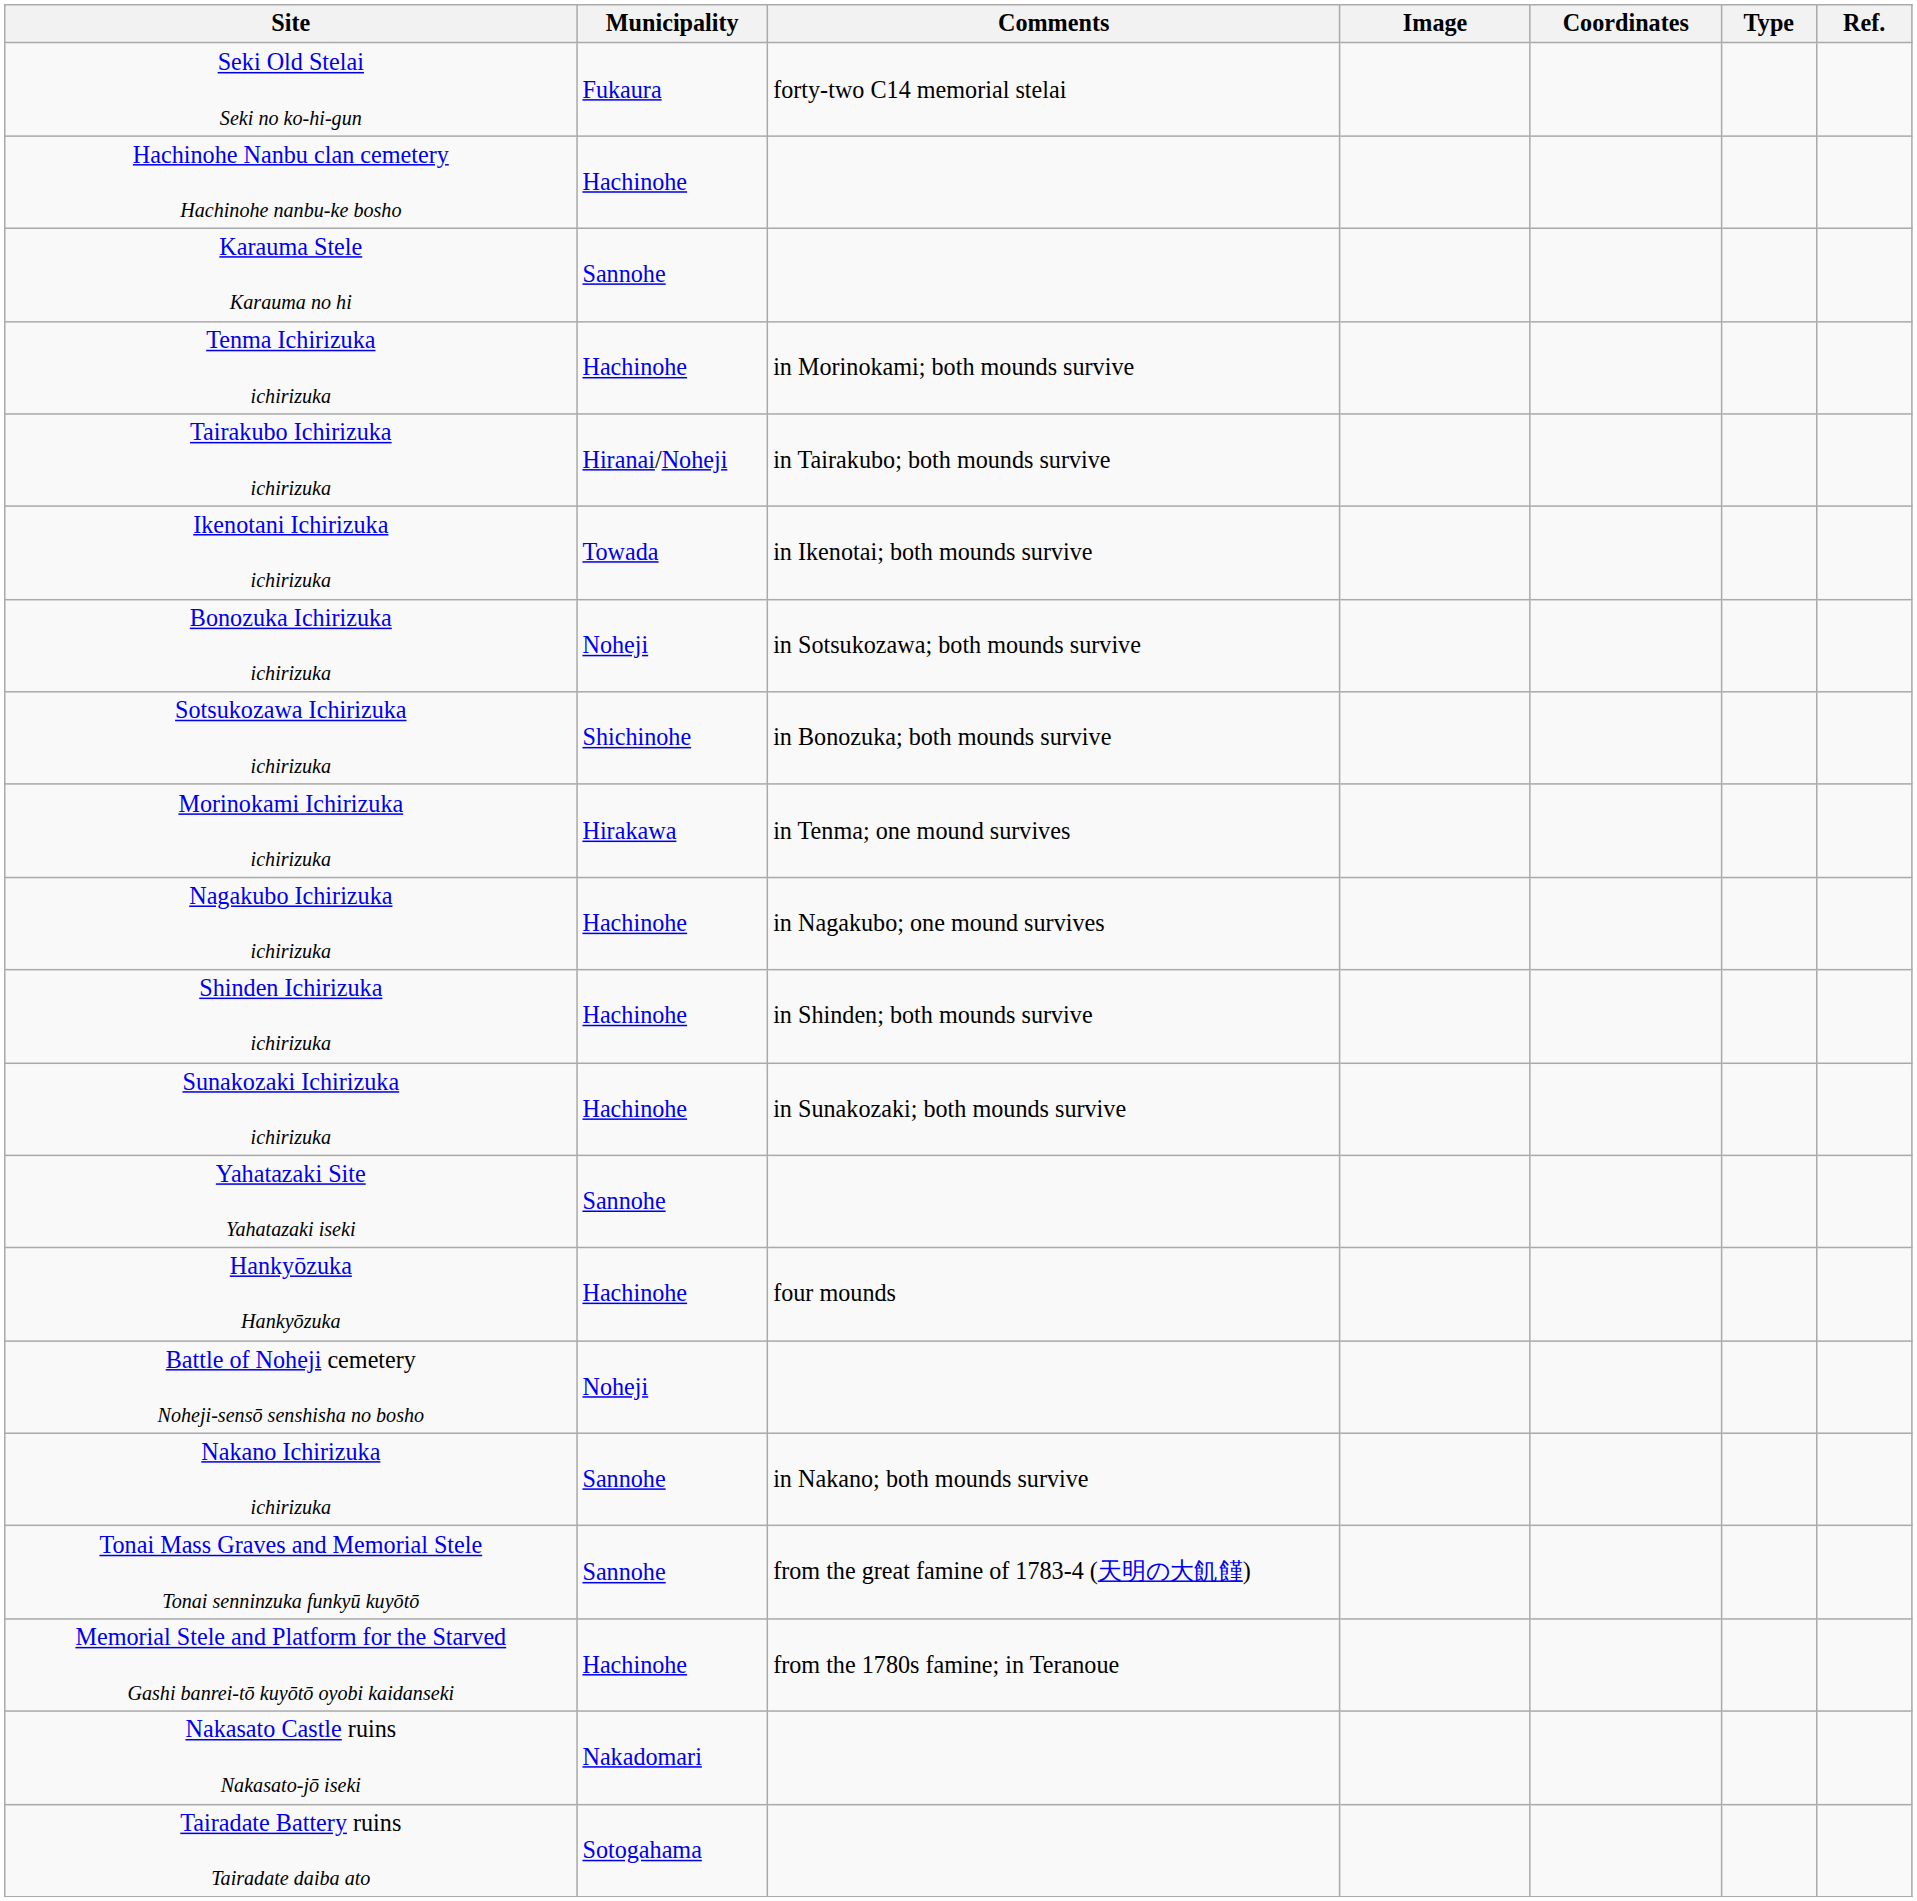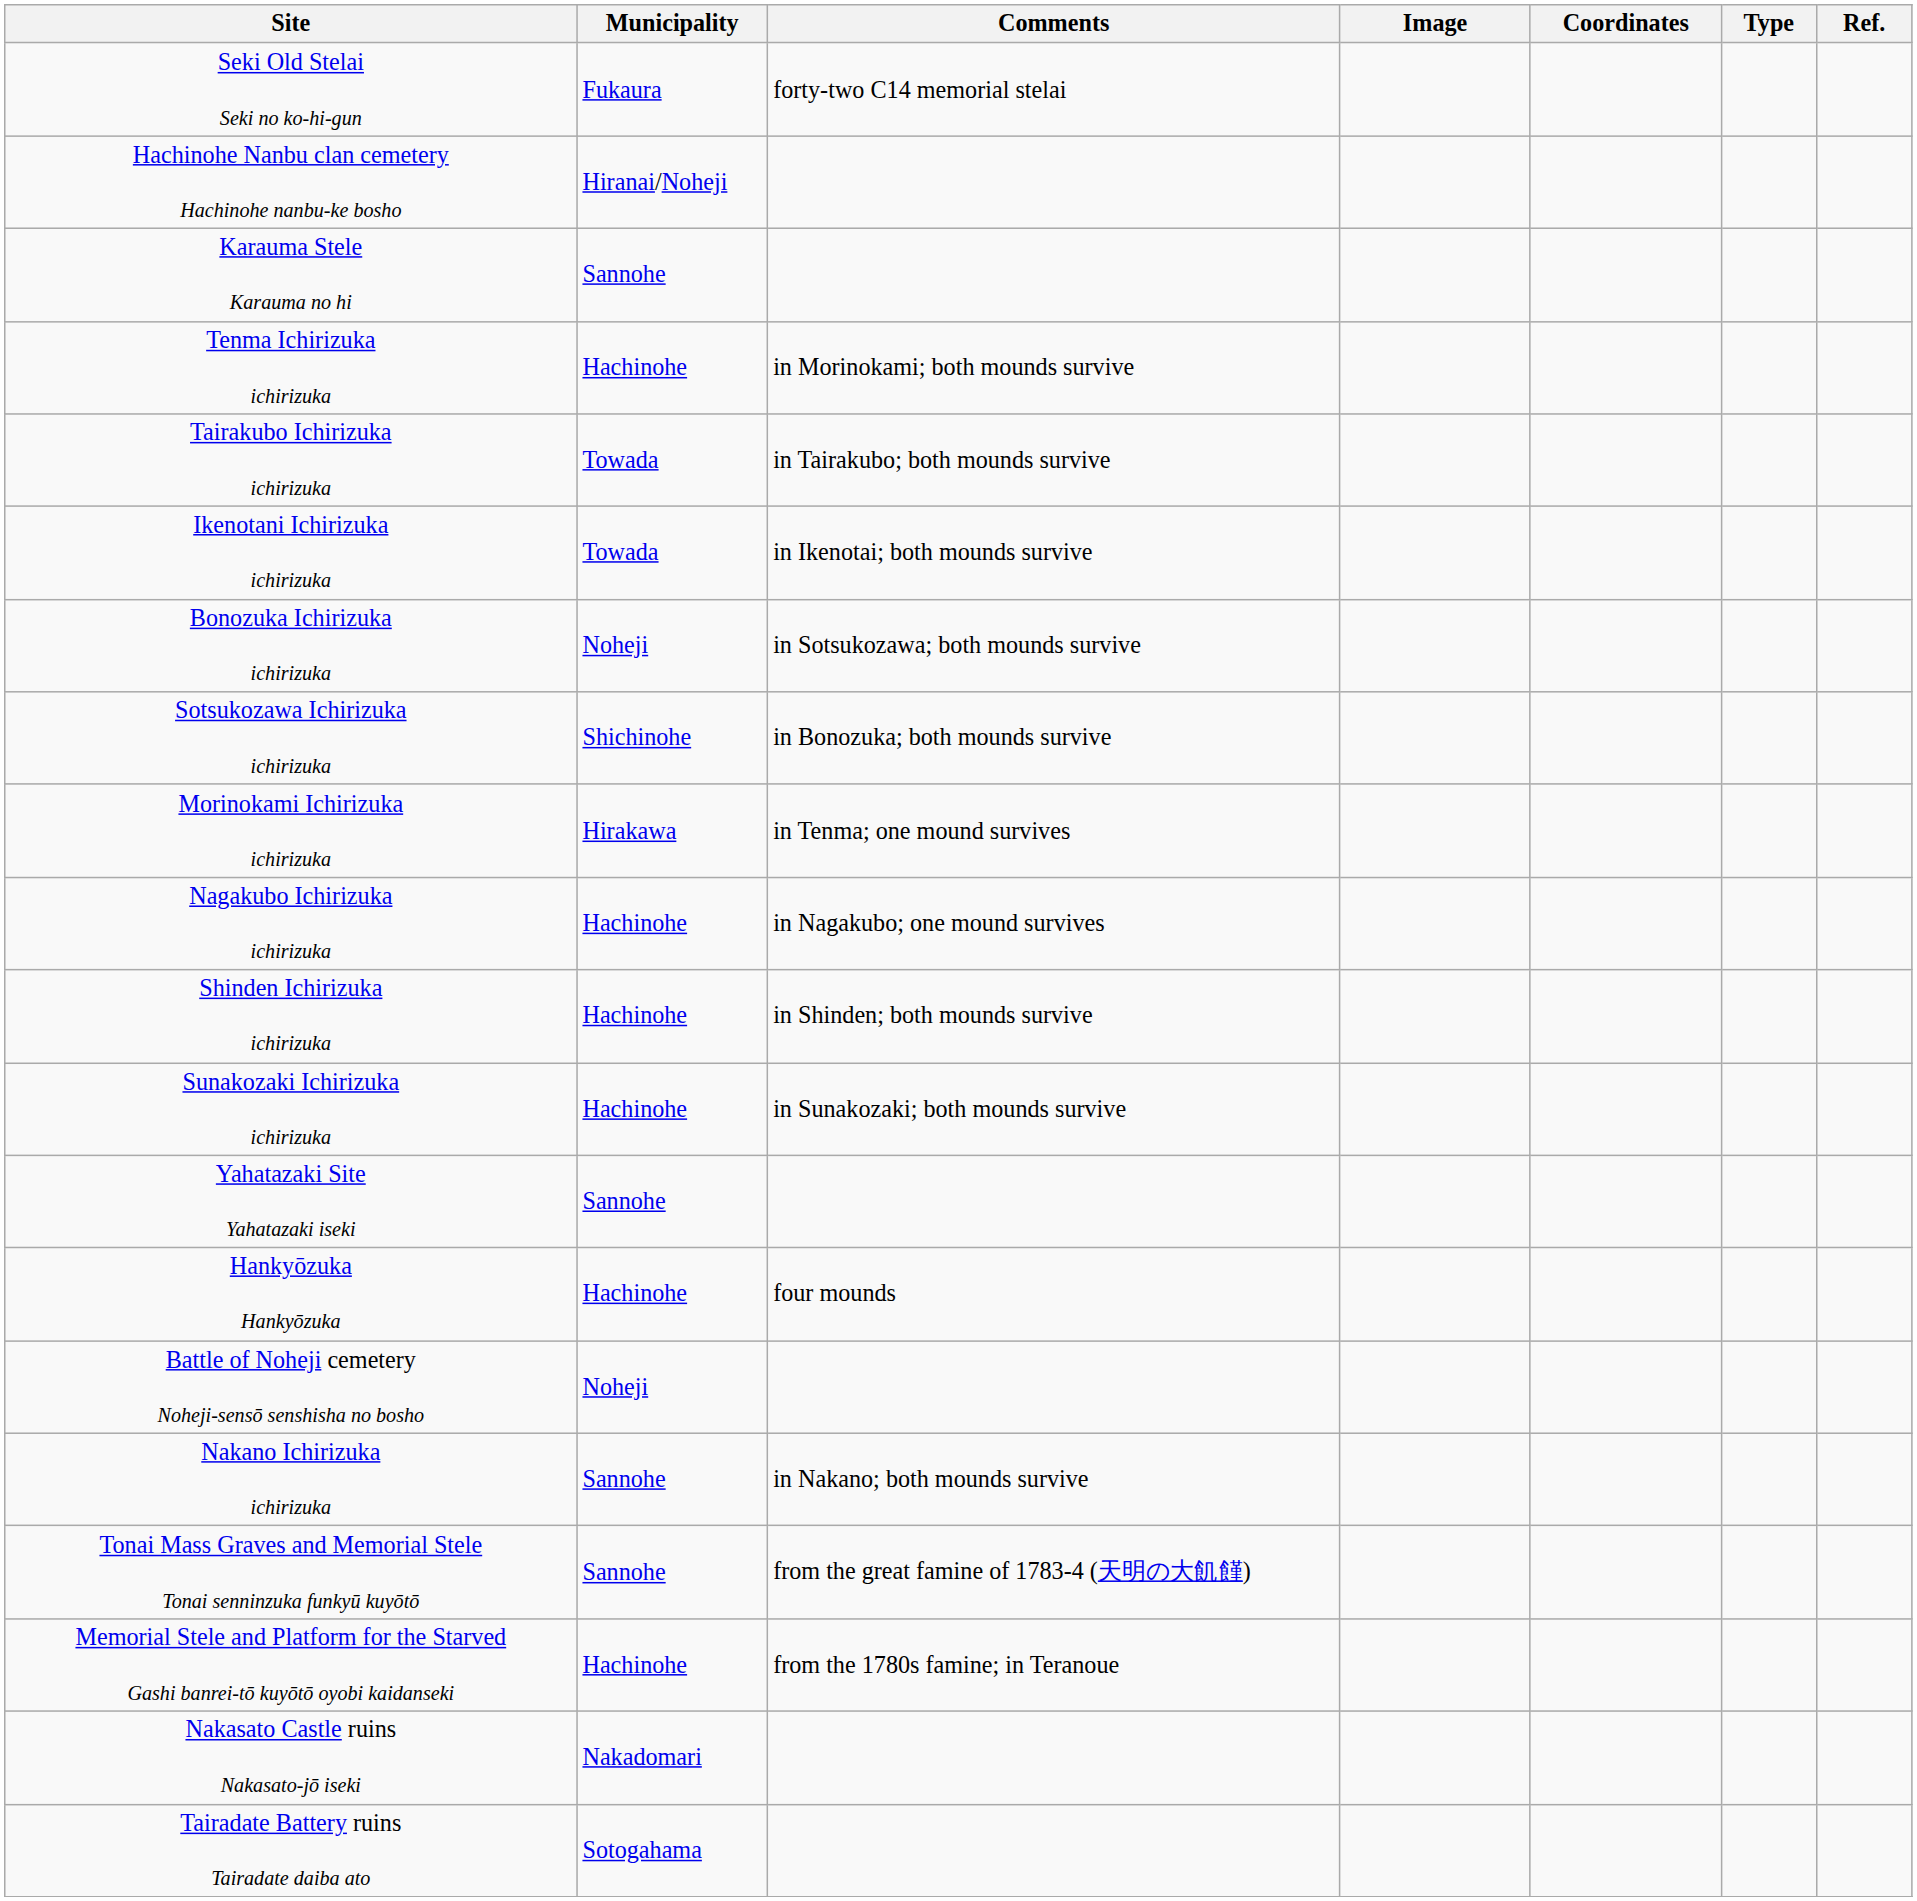Hachinohe Nanbu clan cemetery Hachinohe nanbu-ke bosho | Municipality: Hachinohe -> Hiranai/Noheji
Tairakubo Ichirizuka ichirizuka | Municipality: Hiranai/Noheji -> Towada
